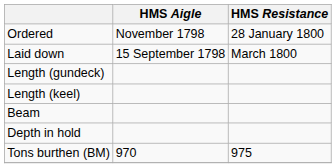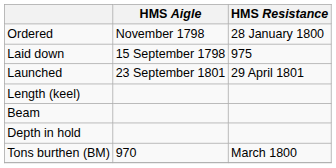Laid down | HMS Resistance: March 1800 -> 975
+ row: Launched | 23 September 1801 | 29 April 1801
- row: Length (gundeck)
Tons burthen (BM) | HMS Resistance: 975 -> March 1800
